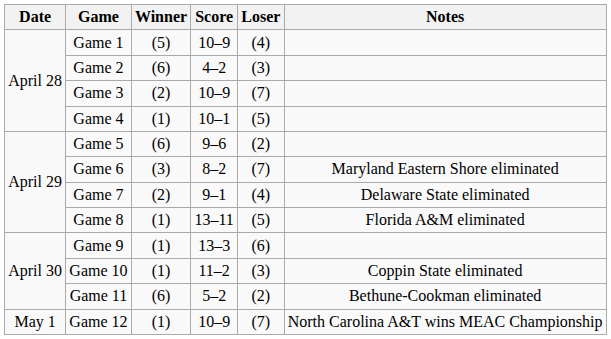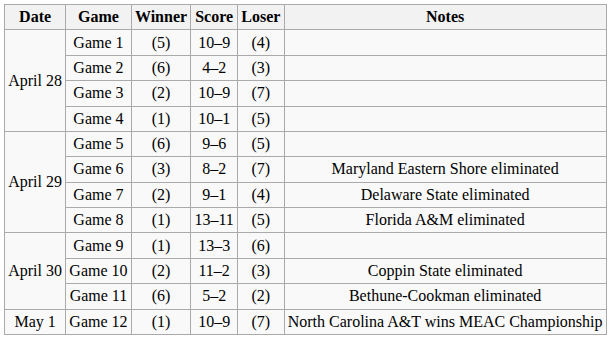Game 5 | Loser: (2) -> (5)
Game 10 | Winner: (1) -> (2)
